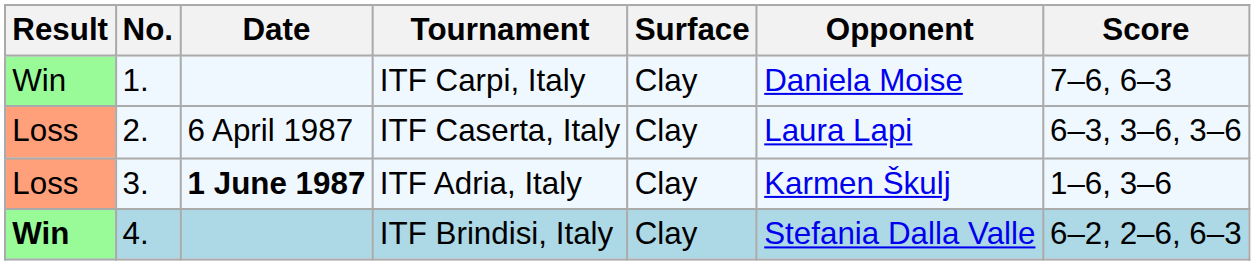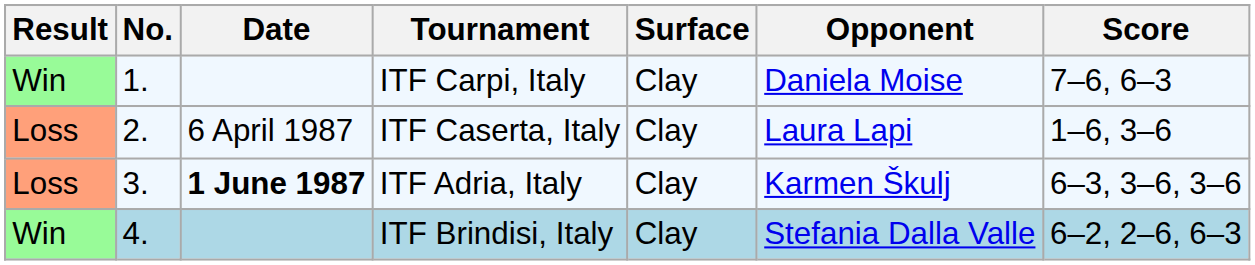ITF Caserta, Italy | Score: 6–3, 3–6, 3–6 -> 1–6, 3–6
ITF Adria, Italy | Score: 1–6, 3–6 -> 6–3, 3–6, 3–6
ITF Brindisi, Italy | Result: bold -> normal
